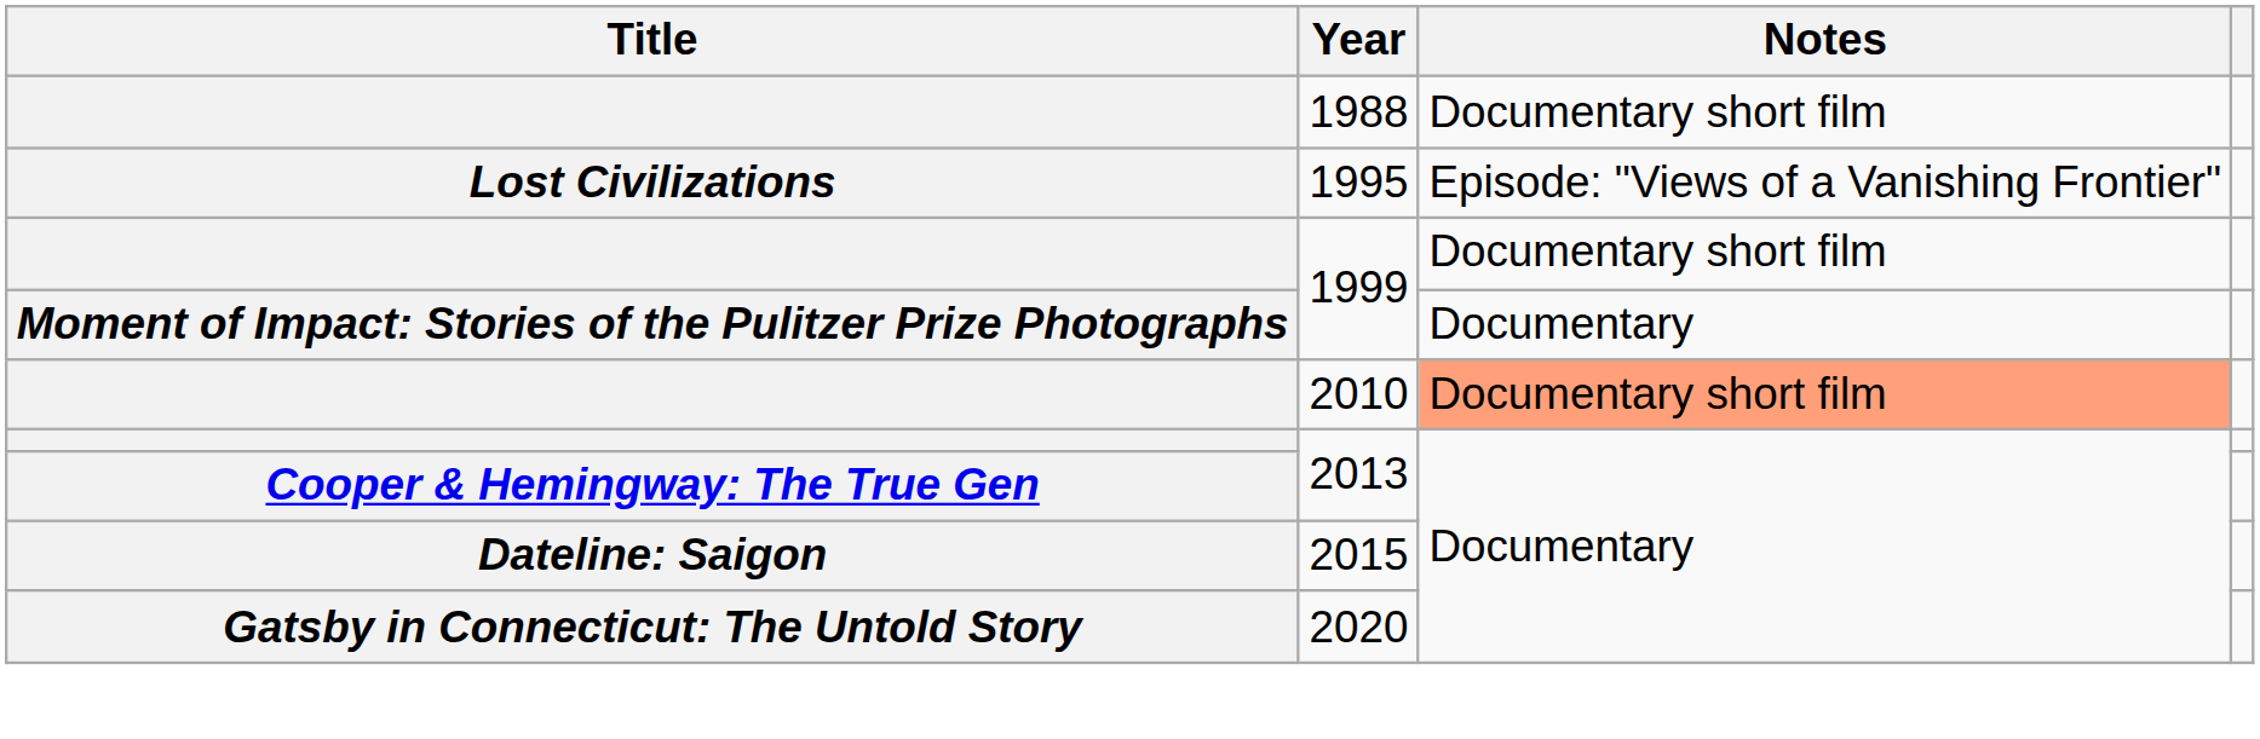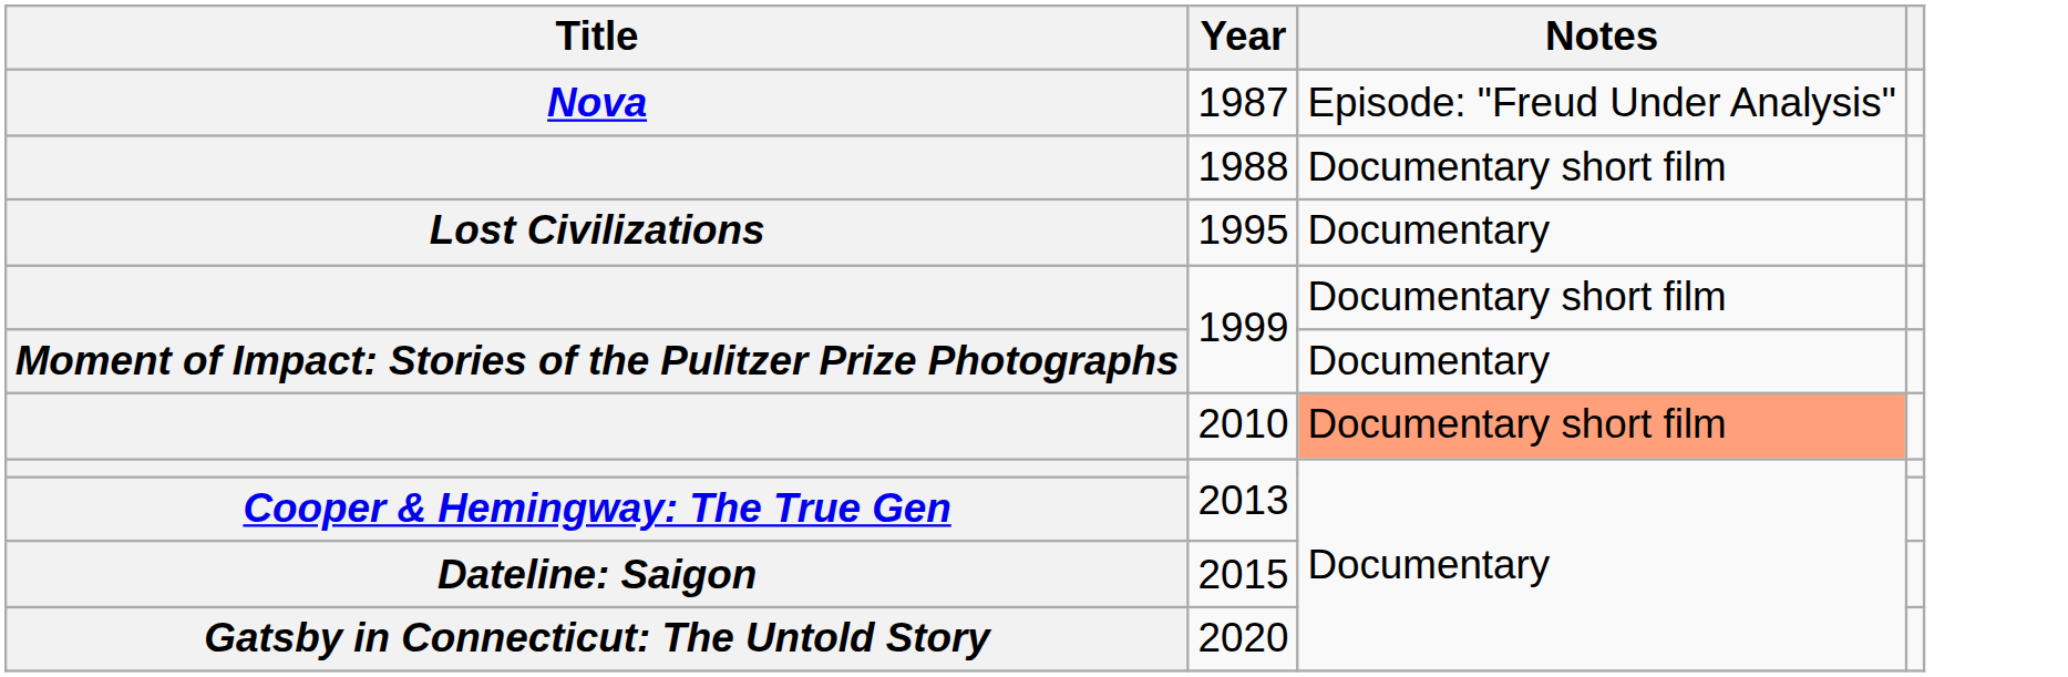+ row: Nova | 1987 | Episode: "Freud Under Analysis"
1995 | Notes: Episode: "Views of a Vanishing Frontier" -> Documentary
